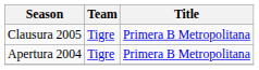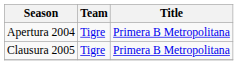rows swapped: Apertura 2004 <-> Clausura 2005
